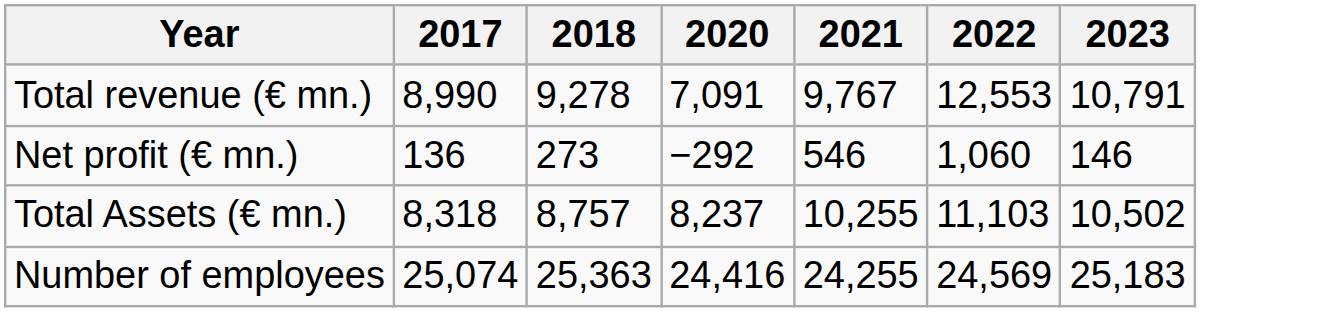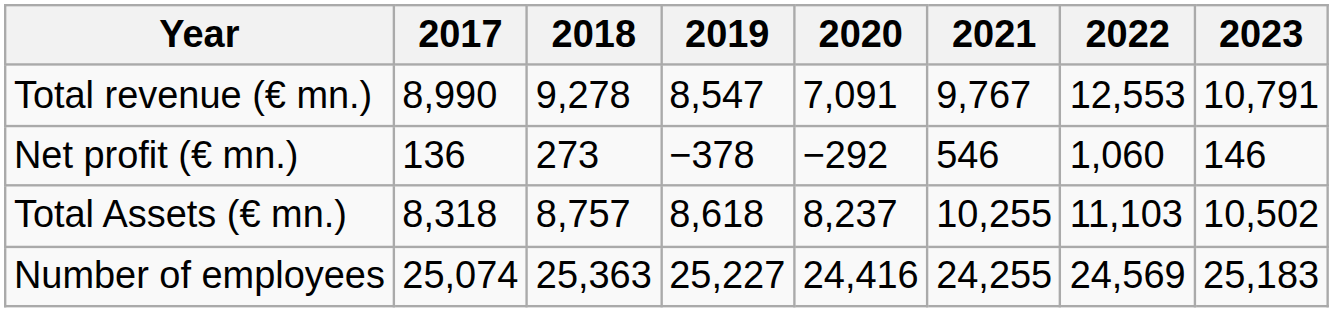+ column: 2019 | 8,547 | −378 | 8,618 | 25,227
